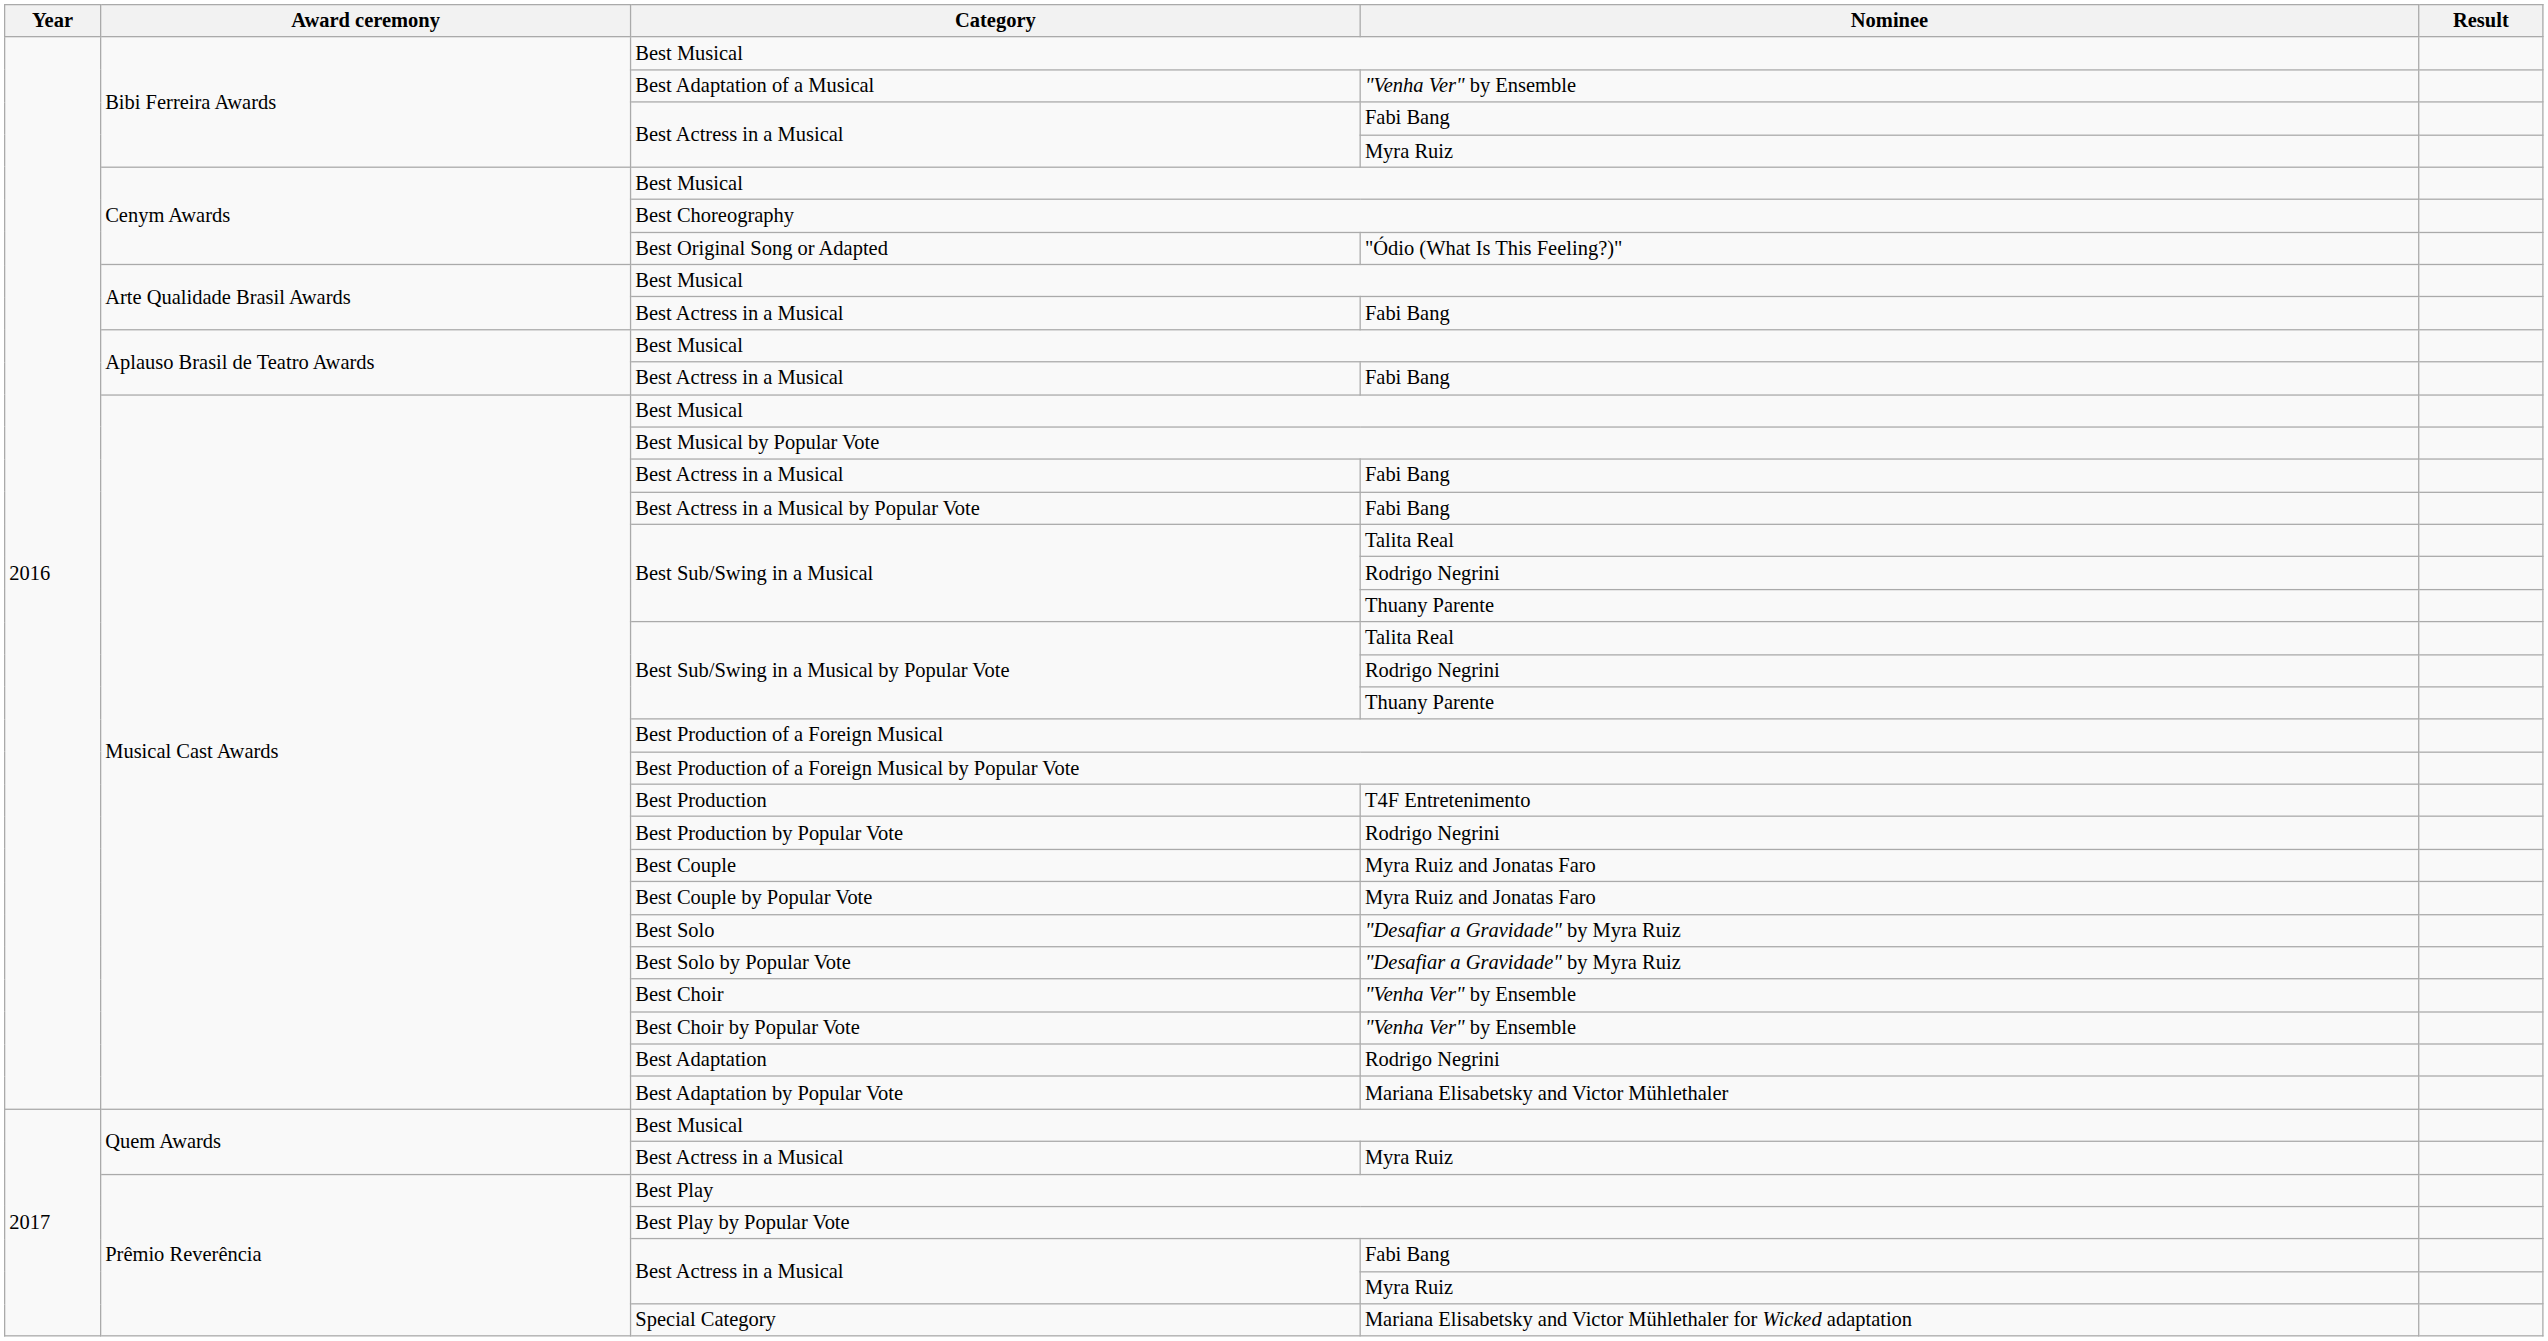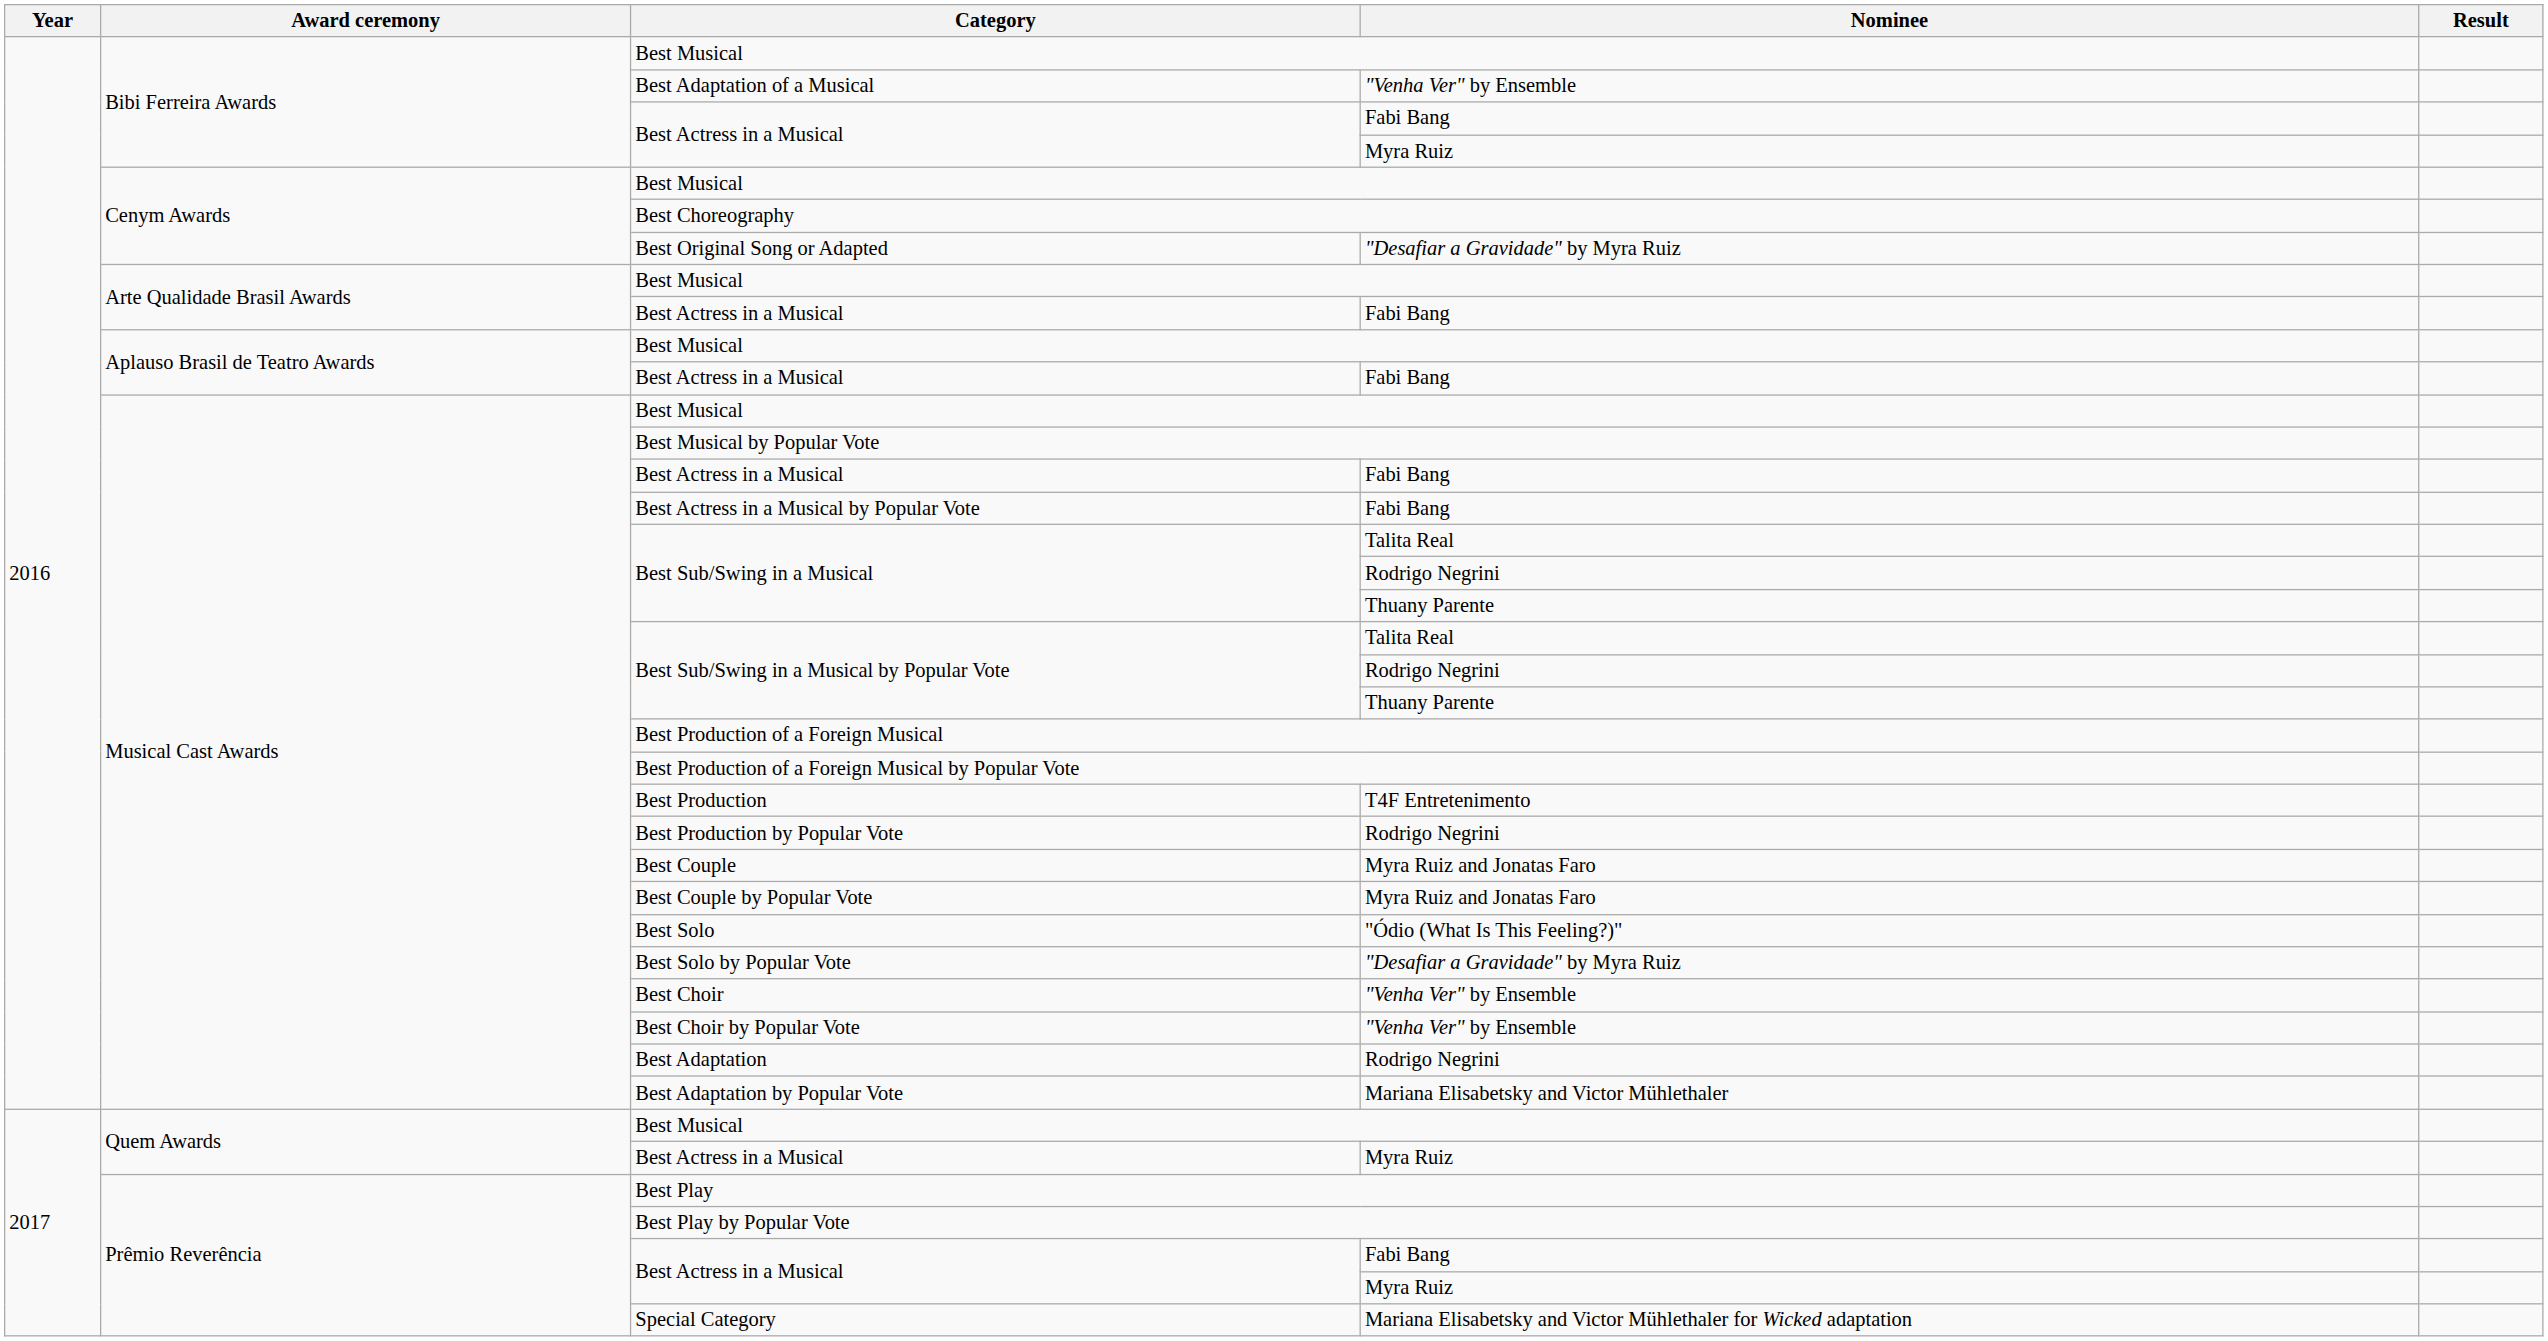Best Original Song or Adapted | Nominee: "Ódio (What Is This Feeling?)" -> "Desafiar a Gravidade" by Myra Ruiz
Best Solo | Nominee: "Desafiar a Gravidade" by Myra Ruiz -> "Ódio (What Is This Feeling?)"
